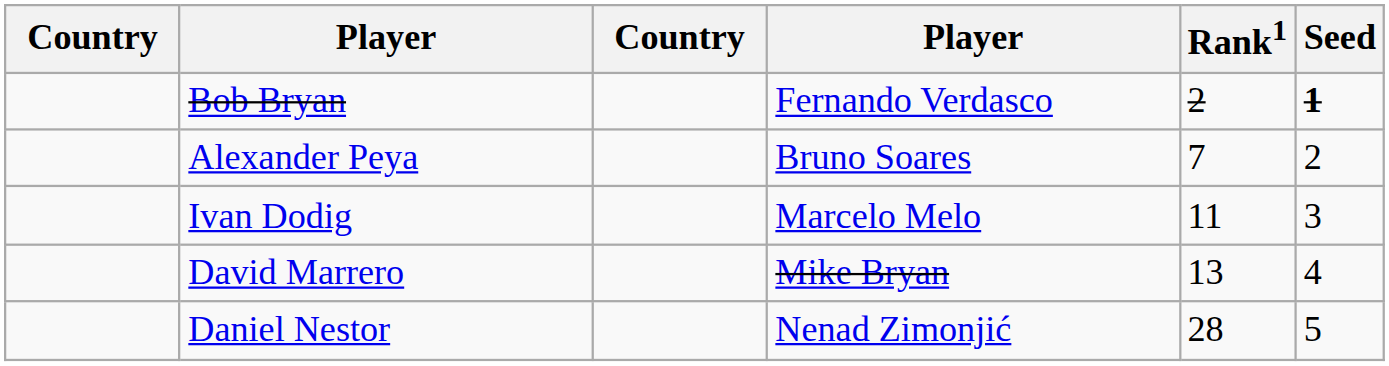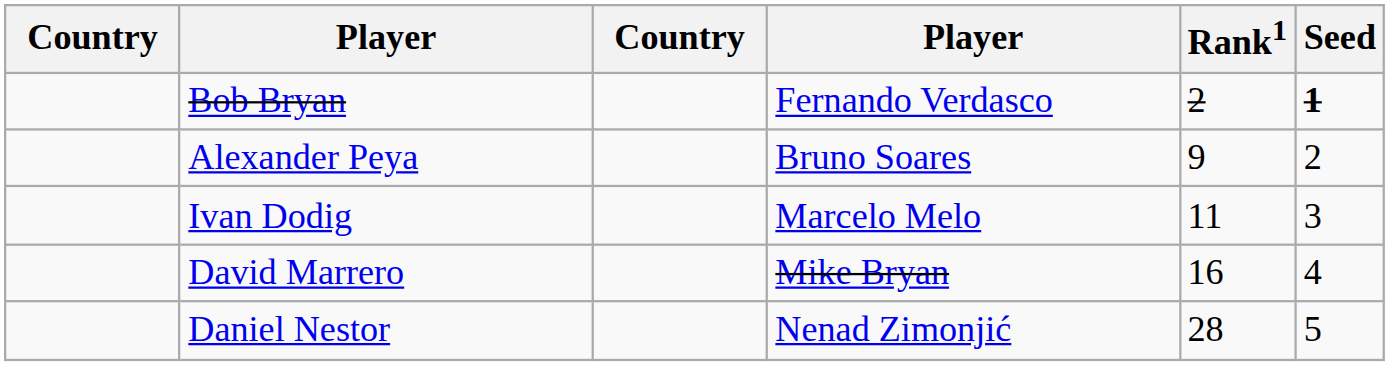Alexander Peya | Rank1: 7 -> 9
David Marrero | Rank1: 13 -> 16
